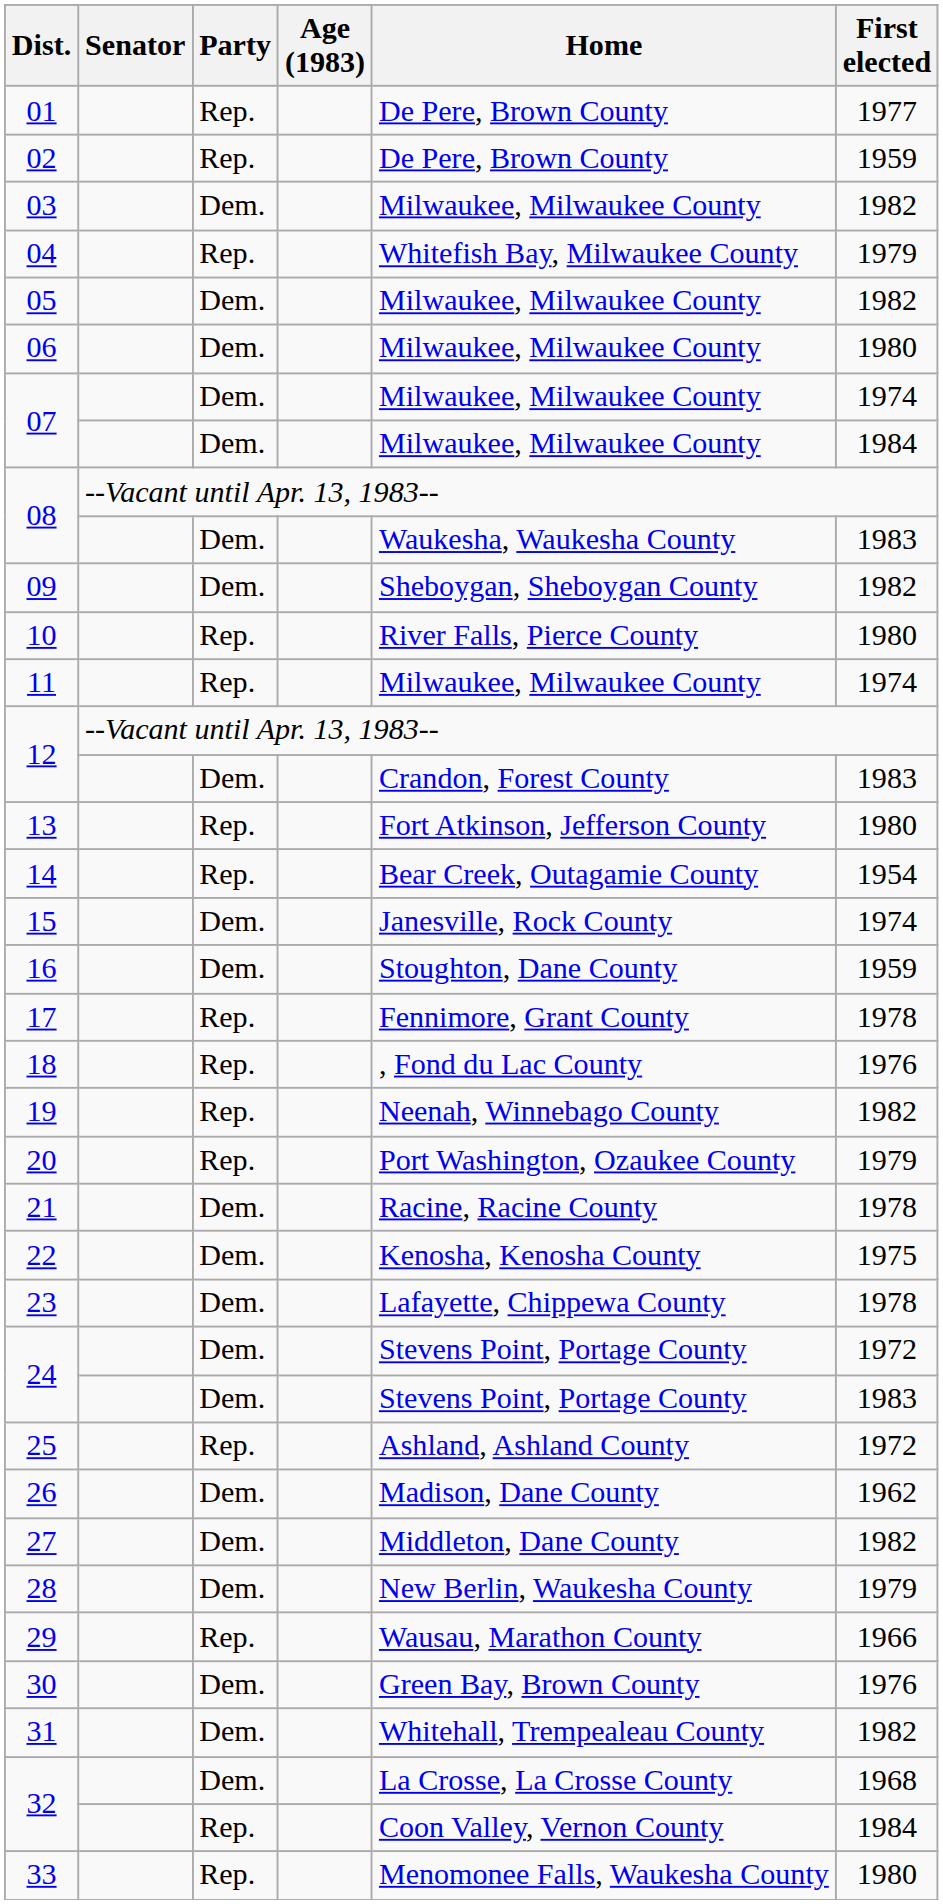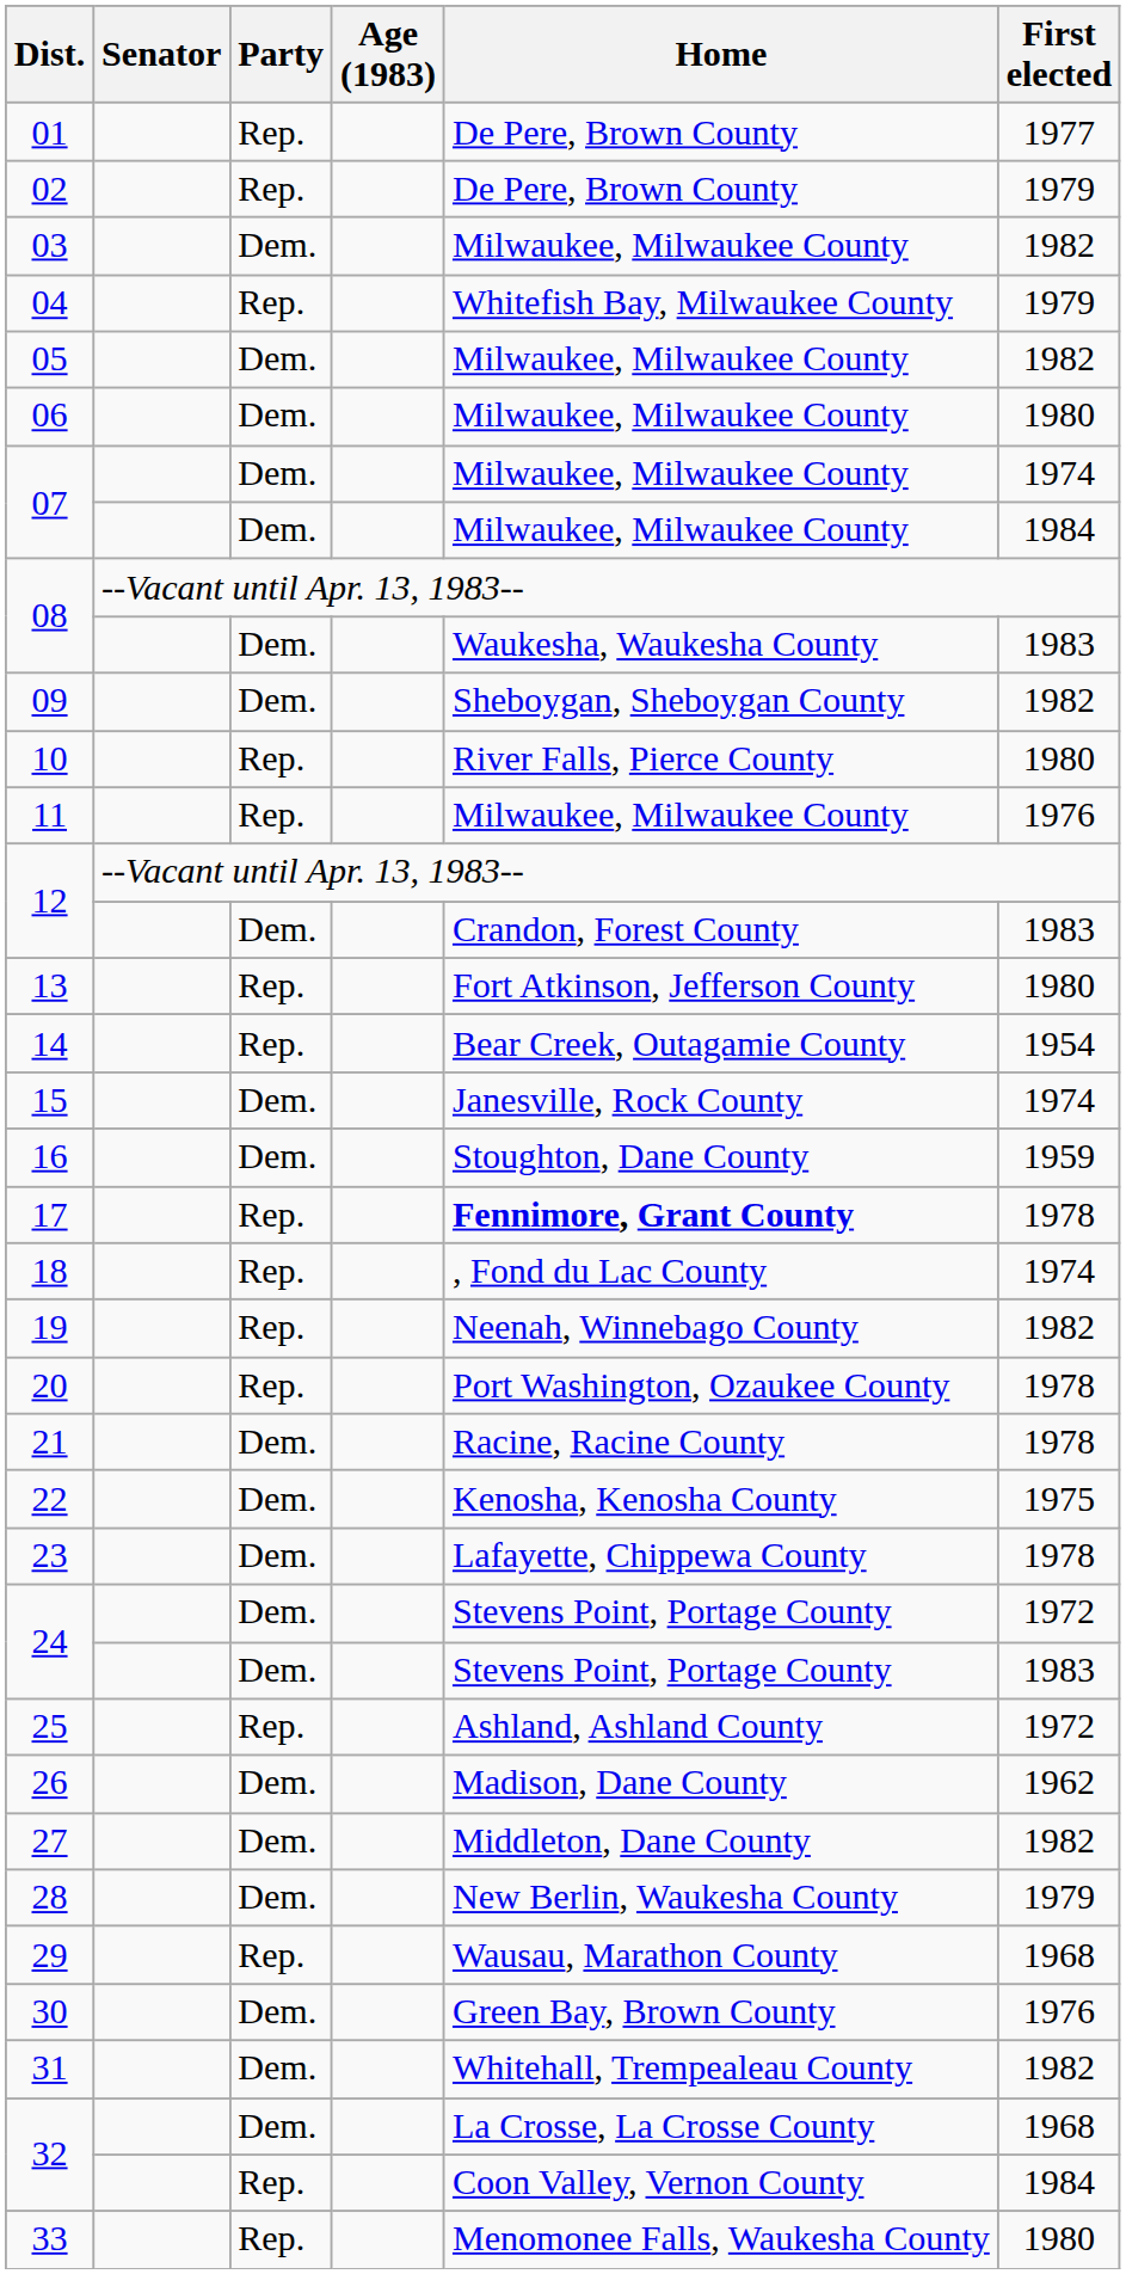02 | First elected: 1959 -> 1979
11 | First elected: 1974 -> 1976
17 | Home: normal -> bold
18 | First elected: 1976 -> 1974
20 | First elected: 1979 -> 1978
29 | First elected: 1966 -> 1968
